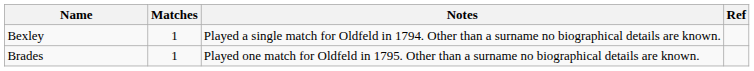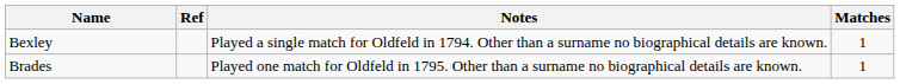columns swapped: Matches <-> Ref
